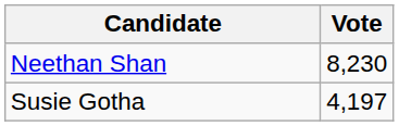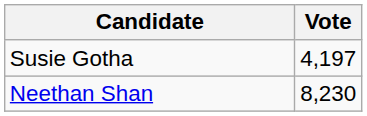rows swapped: Susie Gotha <-> Neethan Shan
